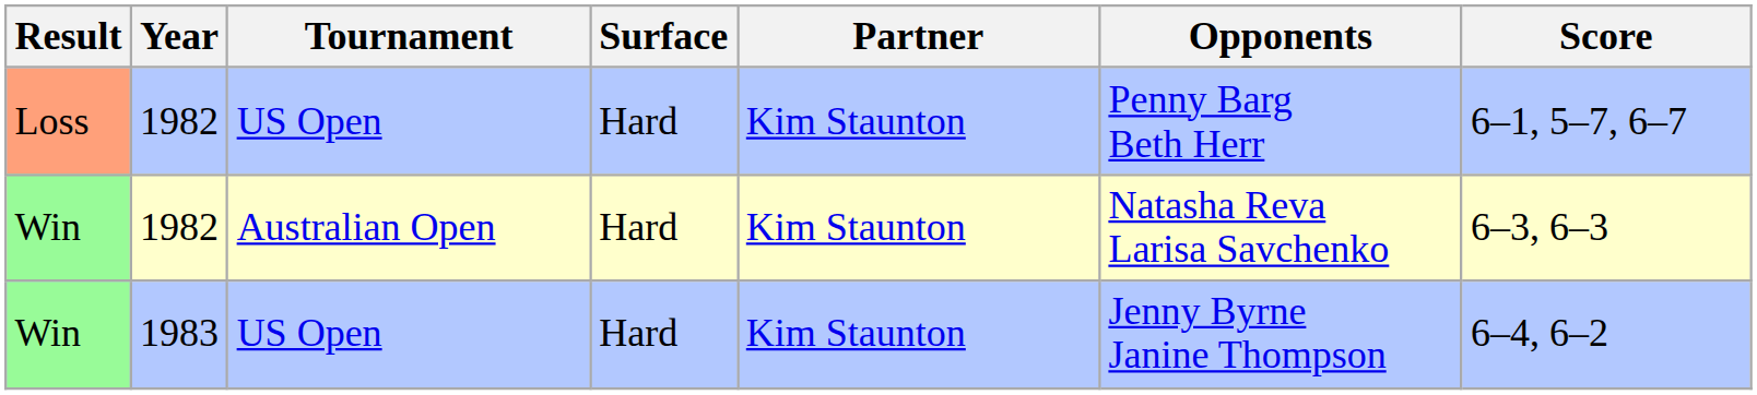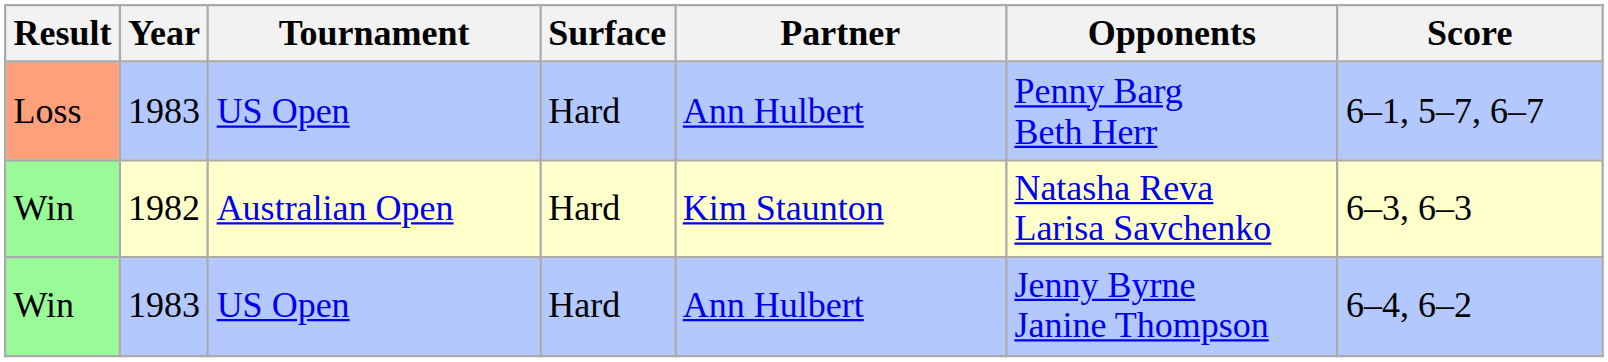Loss | Year: 1982 -> 1983
Loss | Partner: Kim Staunton -> Ann Hulbert
Win / US Open | Partner: Kim Staunton -> Ann Hulbert
